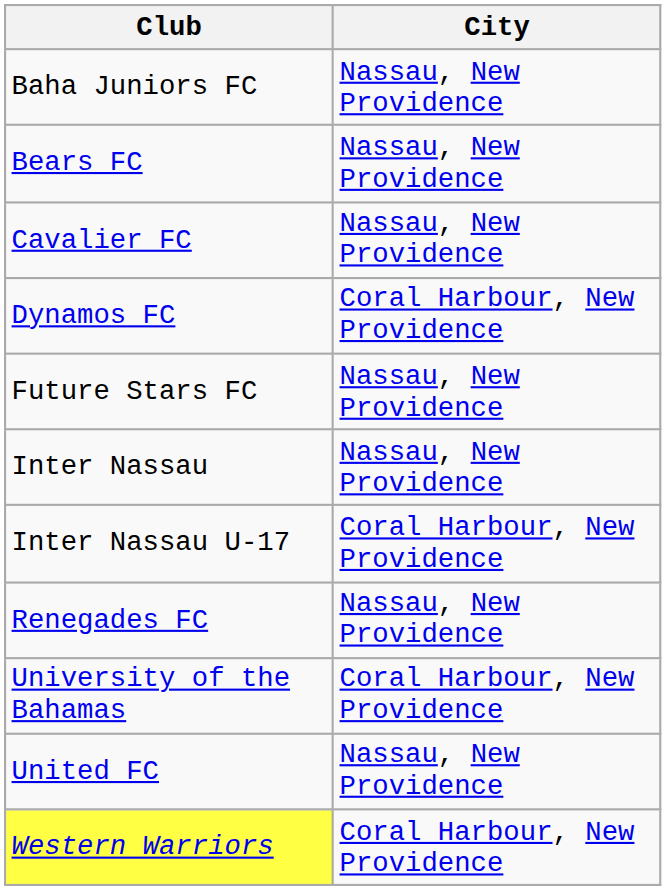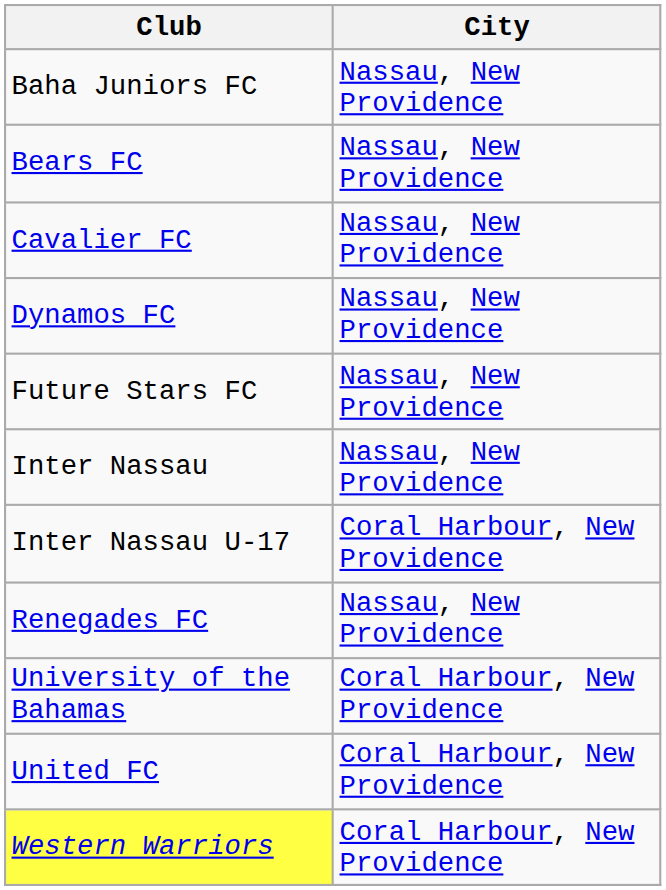Dynamos FC | City: Coral Harbour, New Providence -> Nassau, New Providence
United FC | City: Nassau, New Providence -> Coral Harbour, New Providence
